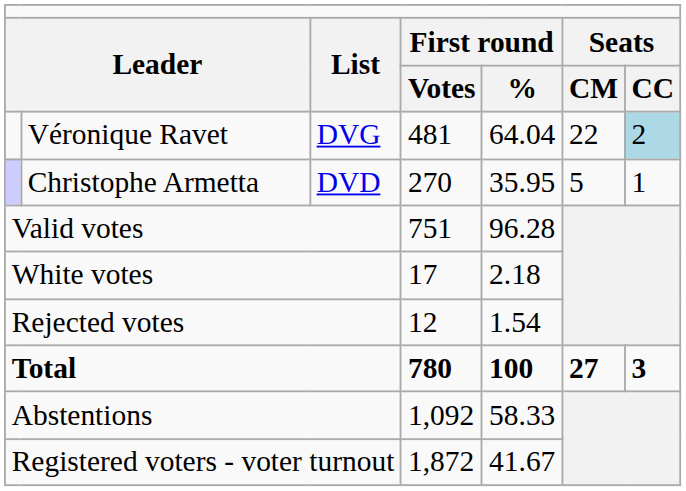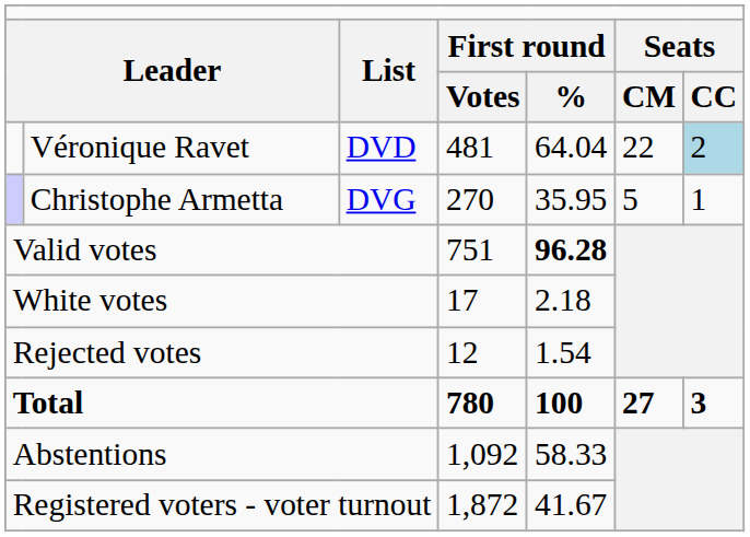Véronique Ravet | column 3: DVG -> DVD
Christophe Armetta | column 3: DVD -> DVG
Valid votes | column 5: normal -> bold
